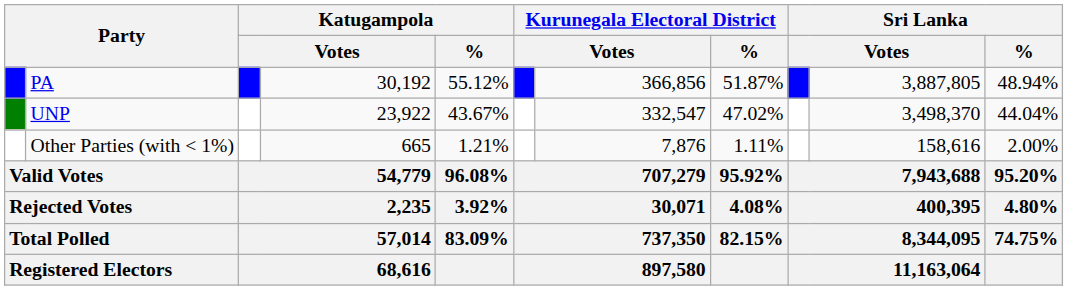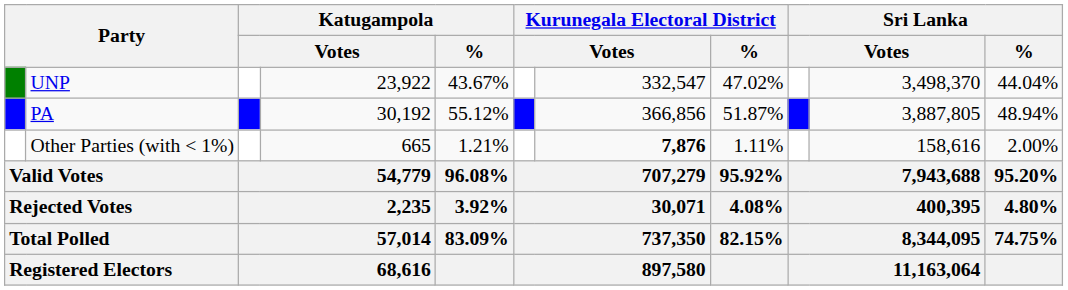rows swapped: PA <-> UNP
Other Parties (with < 1%) | column 7: normal -> bold
